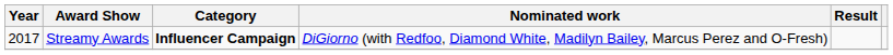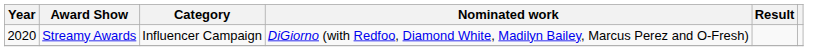Streamy Awards | Year: 2017 -> 2020
Streamy Awards | Category: bold -> normal
